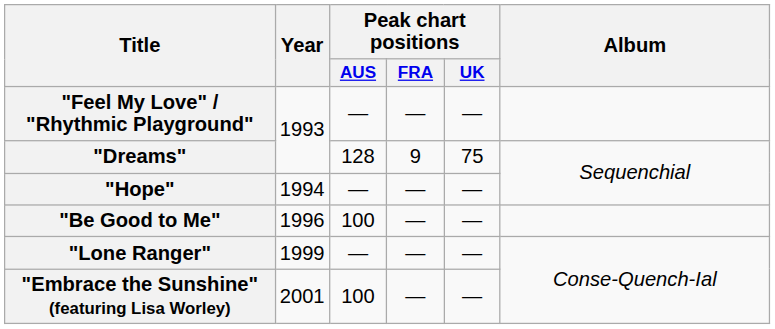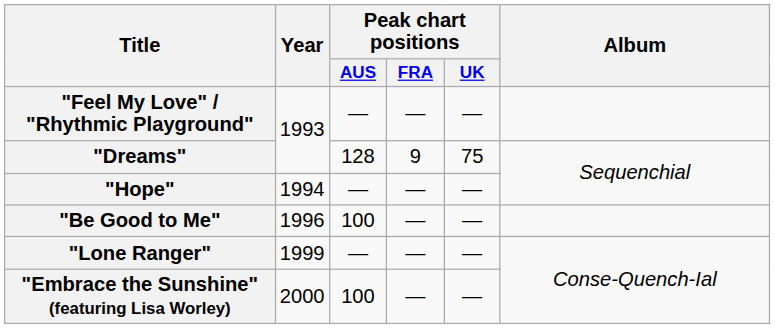"Embrace the Sunshine" (featuring Lisa Worley) | Year: 2001 -> 2000
